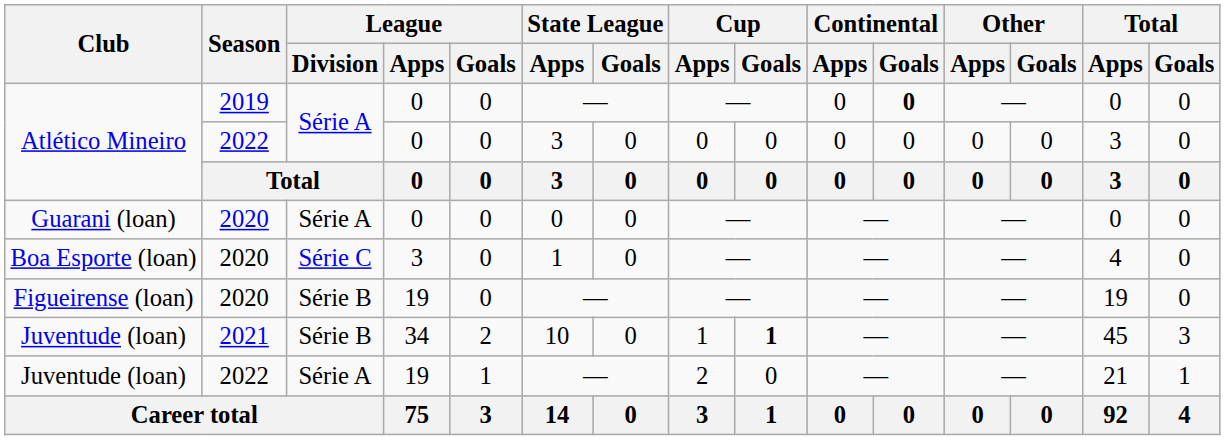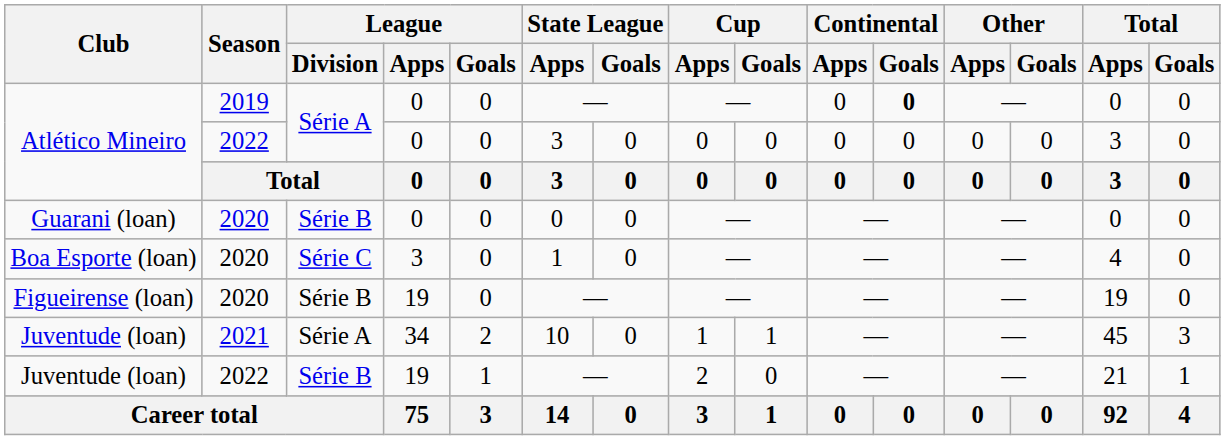Guarani (loan) | League / Division: Série A -> Série B
Juventude (loan) / 2021 | League / Division: Série B -> Série A
Juventude (loan) / 2021 | Cup / Goals: bold -> normal
Juventude (loan) / 2022 | League / Division: Série A -> Série B
